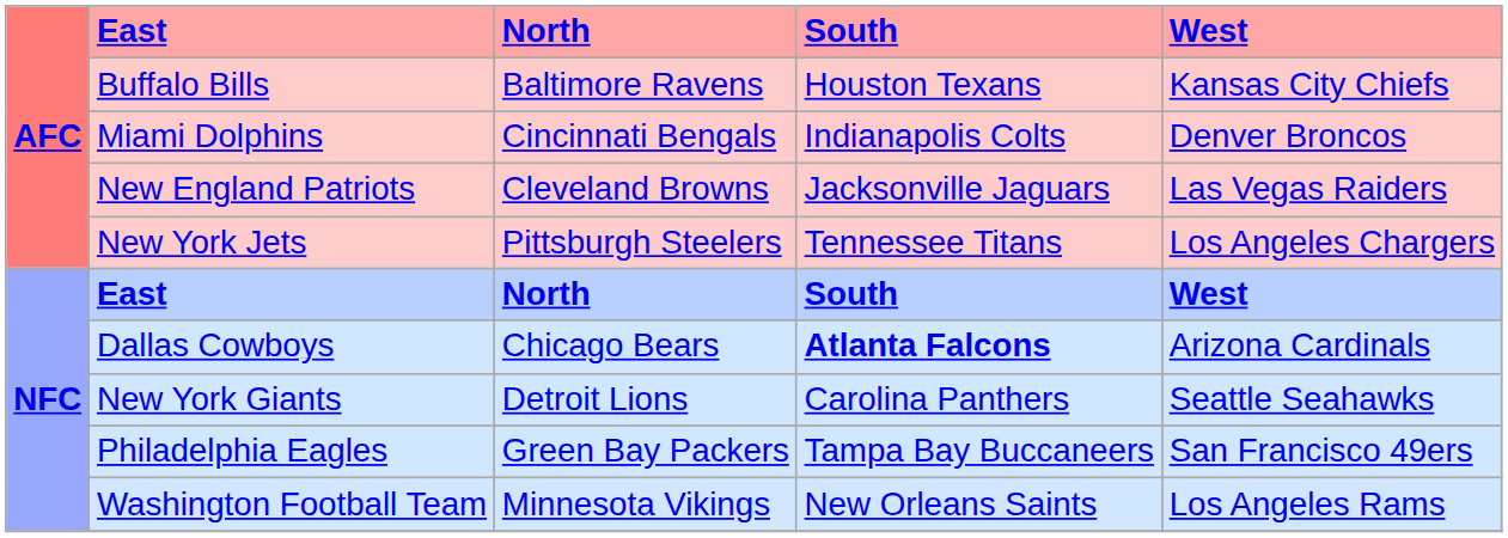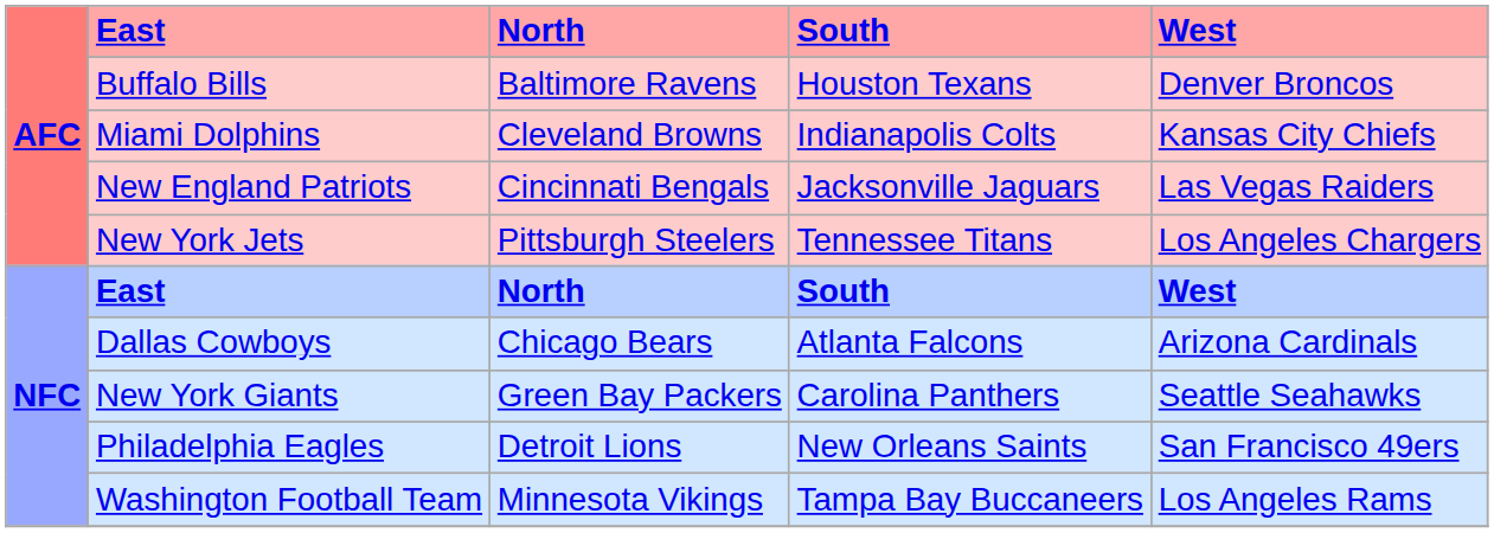Buffalo Bills | West: Kansas City Chiefs -> Denver Broncos
Miami Dolphins | North: Cincinnati Bengals -> Cleveland Browns
Miami Dolphins | West: Denver Broncos -> Kansas City Chiefs
New England Patriots | North: Cleveland Browns -> Cincinnati Bengals
Dallas Cowboys | South: bold -> normal
New York Giants | North: Detroit Lions -> Green Bay Packers
Philadelphia Eagles | North: Green Bay Packers -> Detroit Lions
Philadelphia Eagles | South: Tampa Bay Buccaneers -> New Orleans Saints
Washington Football Team | South: New Orleans Saints -> Tampa Bay Buccaneers
